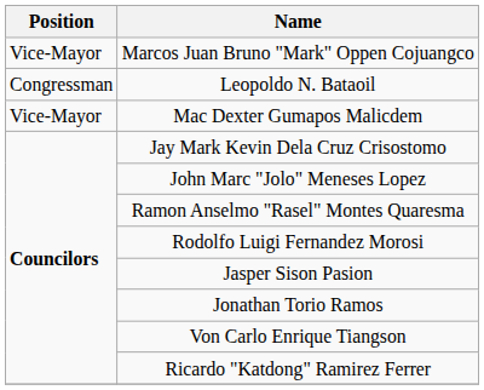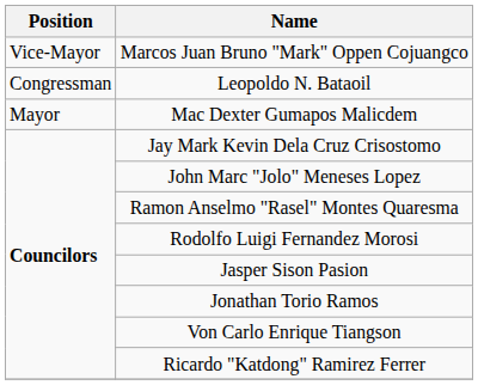Mac Dexter Gumapos Malicdem | Position: Vice-Mayor -> Mayor
